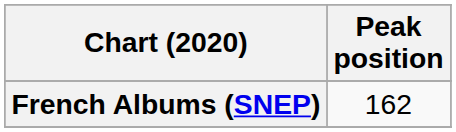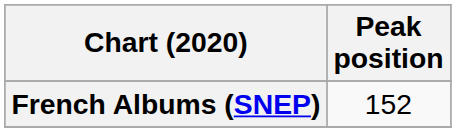French Albums (SNEP) | Peak position: 162 -> 152
